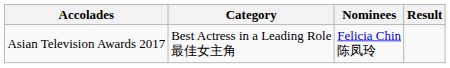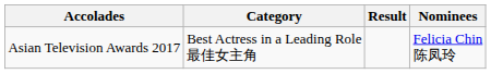columns swapped: Nominees <-> Result
